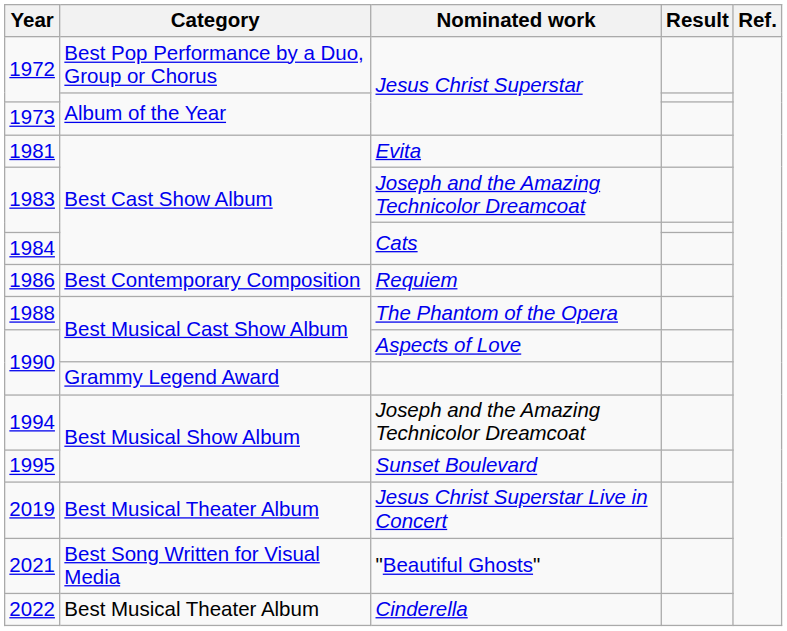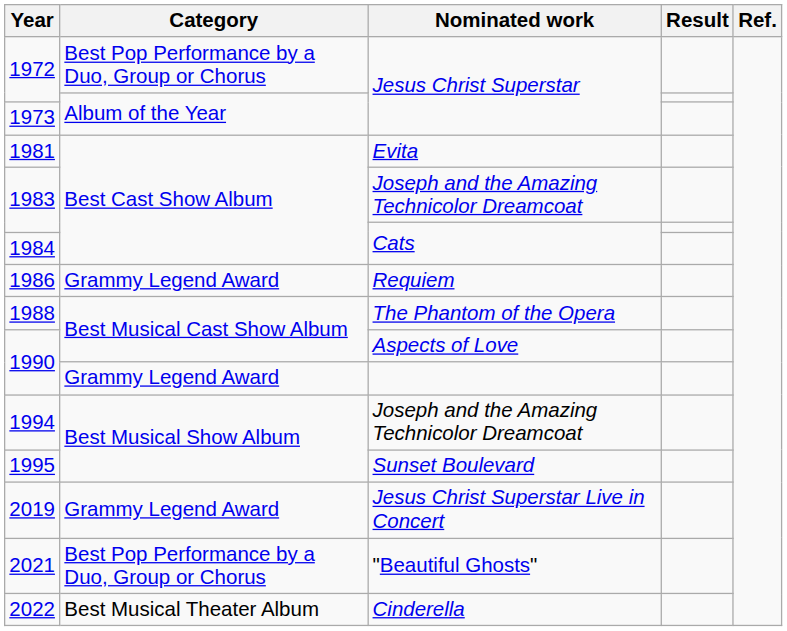1986 | Category: Best Contemporary Composition -> Grammy Legend Award
2019 | Category: Best Musical Theater Album -> Grammy Legend Award
2021 | Category: Best Song Written for Visual Media -> Best Pop Performance by a Duo, Group or Chorus
